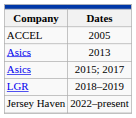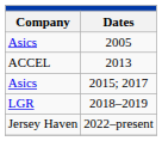2005 | Company: ACCEL -> Asics
2013 | Company: Asics -> ACCEL
